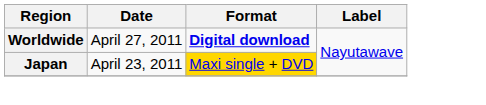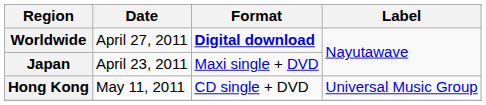Japan | Format: gold background -> no background
+ row: Hong Kong | May 11, 2011 | CD single + DVD | Universal Music Group
